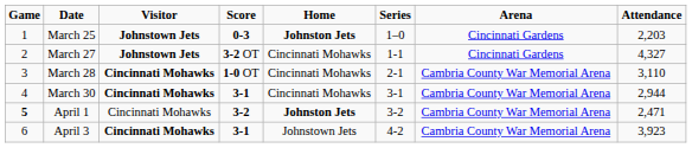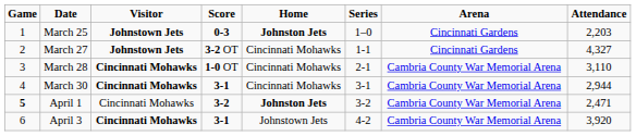April 3 | Attendance: 3,923 -> 3,920
